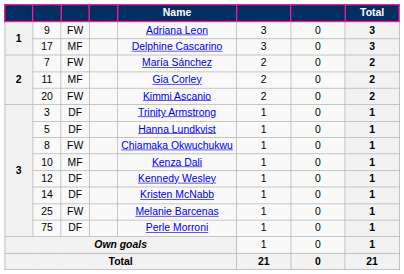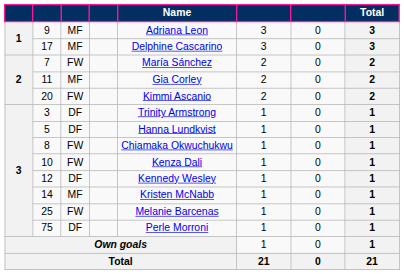9 | column 3: FW -> MF
10 | column 3: MF -> FW
14 | column 3: DF -> MF
